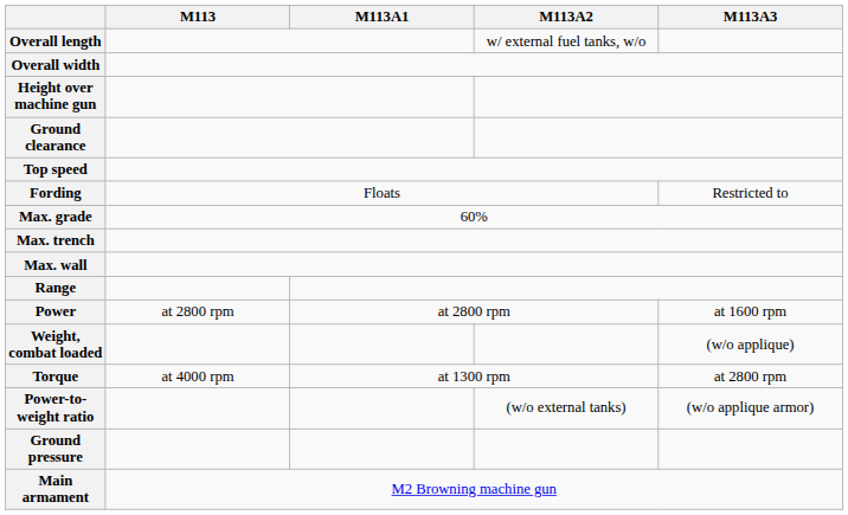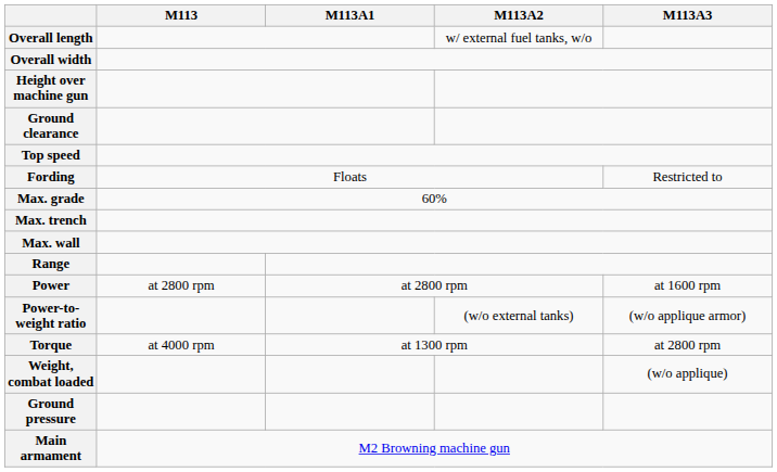rows swapped: Power-to-weight ratio <-> Weight, combat loaded
